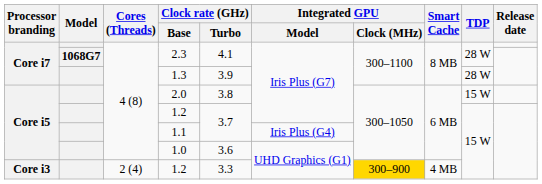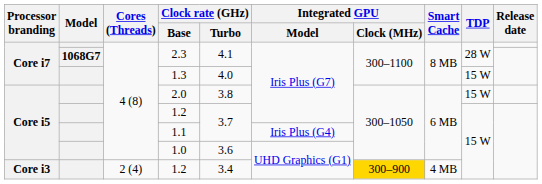1.3 | Clock rate (GHz) / Turbo: 3.9 -> 4.0
1.3 | TDP: 28 W -> 15 W
Core i3 / 1.2 | Clock rate (GHz) / Turbo: 3.3 -> 3.4
